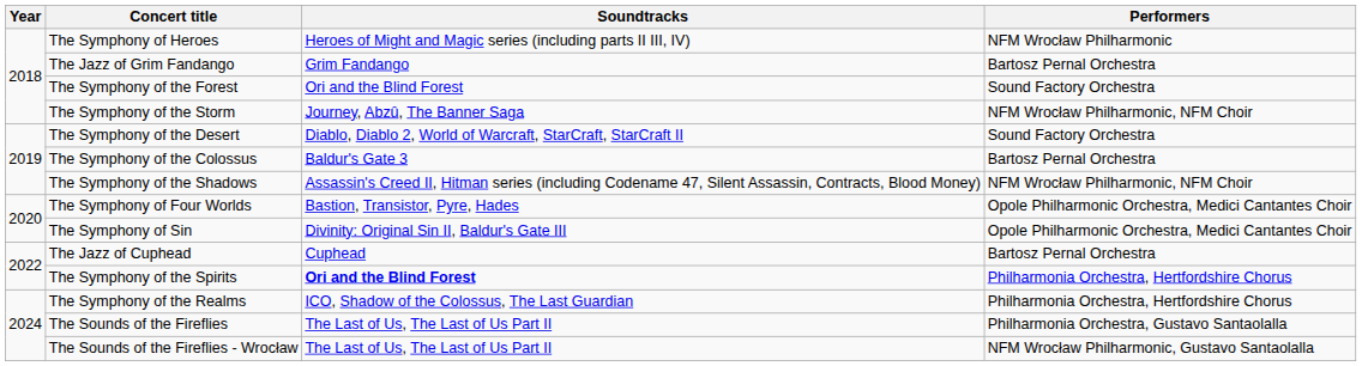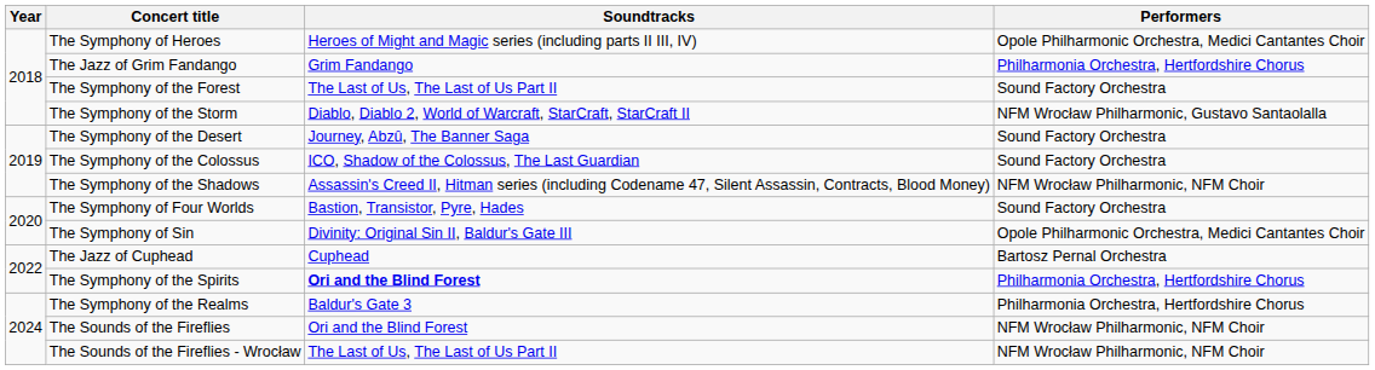The Symphony of Heroes | Performers: NFM Wrocław Philharmonic -> Opole Philharmonic Orchestra, Medici Cantantes Choir
The Jazz of Grim Fandango | Performers: Bartosz Pernal Orchestra -> Philharmonia Orchestra, Hertfordshire Chorus
The Symphony of the Forest | Soundtracks: Ori and the Blind Forest -> The Last of Us, The Last of Us Part II
The Symphony of the Storm | Soundtracks: Journey, Abzû, The Banner Saga -> Diablo, Diablo 2, World of Warcraft, StarCraft, StarCraft II
The Symphony of the Storm | Performers: NFM Wrocław Philharmonic, NFM Choir -> NFM Wrocław Philharmonic, Gustavo Santaolalla
The Symphony of the Desert | Soundtracks: Diablo, Diablo 2, World of Warcraft, StarCraft, StarCraft II -> Journey, Abzû, The Banner Saga
The Symphony of the Colossus | Soundtracks: Baldur's Gate 3 -> ICO, Shadow of the Colossus, The Last Guardian
The Symphony of the Colossus | Performers: Bartosz Pernal Orchestra -> Sound Factory Orchestra
The Symphony of Four Worlds | Performers: Opole Philharmonic Orchestra, Medici Cantantes Choir -> Sound Factory Orchestra
The Symphony of the Realms | Soundtracks: ICO, Shadow of the Colossus, The Last Guardian -> Baldur's Gate 3
The Sounds of the Fireflies | Soundtracks: The Last of Us, The Last of Us Part II -> Ori and the Blind Forest
The Sounds of the Fireflies | Performers: Philharmonia Orchestra, Gustavo Santaolalla -> NFM Wrocław Philharmonic, NFM Choir
The Sounds of the Fireflies - Wrocław | Performers: NFM Wrocław Philharmonic, Gustavo Santaolalla -> NFM Wrocław Philharmonic, NFM Choir
